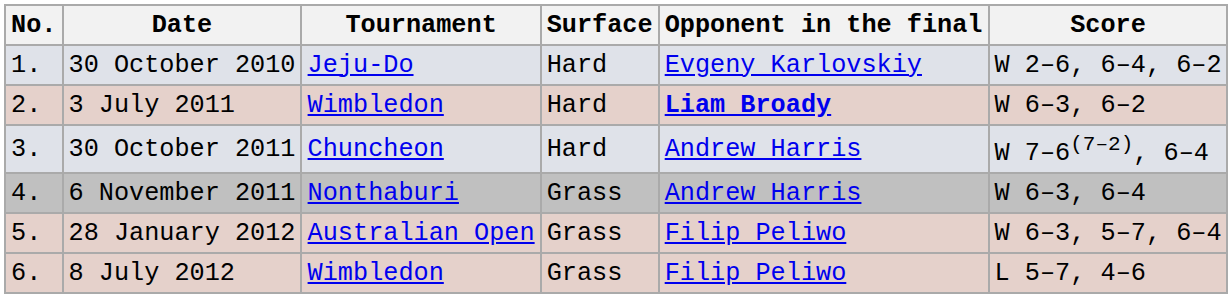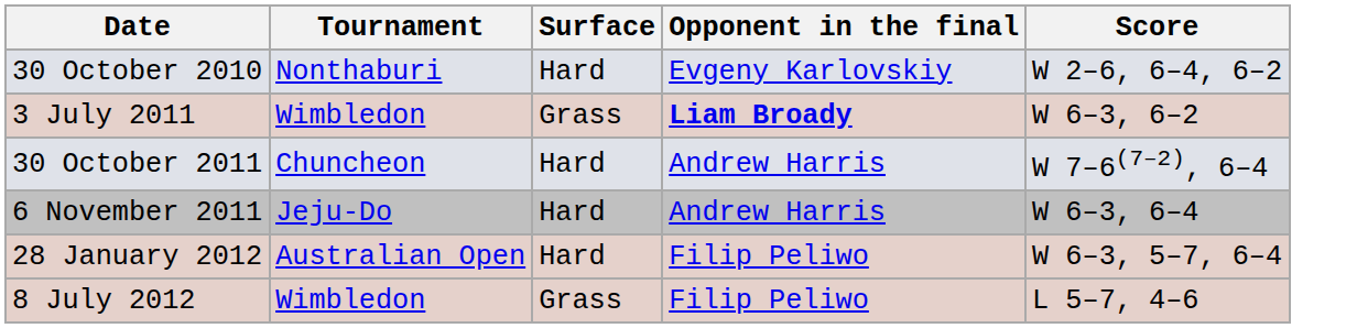- column: No. | 1. | 2. | 3. | 4. | 5. | 6.
30 October 2010 | Tournament: Jeju-Do -> Nonthaburi
3 July 2011 | Surface: Hard -> Grass
6 November 2011 | Tournament: Nonthaburi -> Jeju-Do
6 November 2011 | Surface: Grass -> Hard
28 January 2012 | Surface: Grass -> Hard
